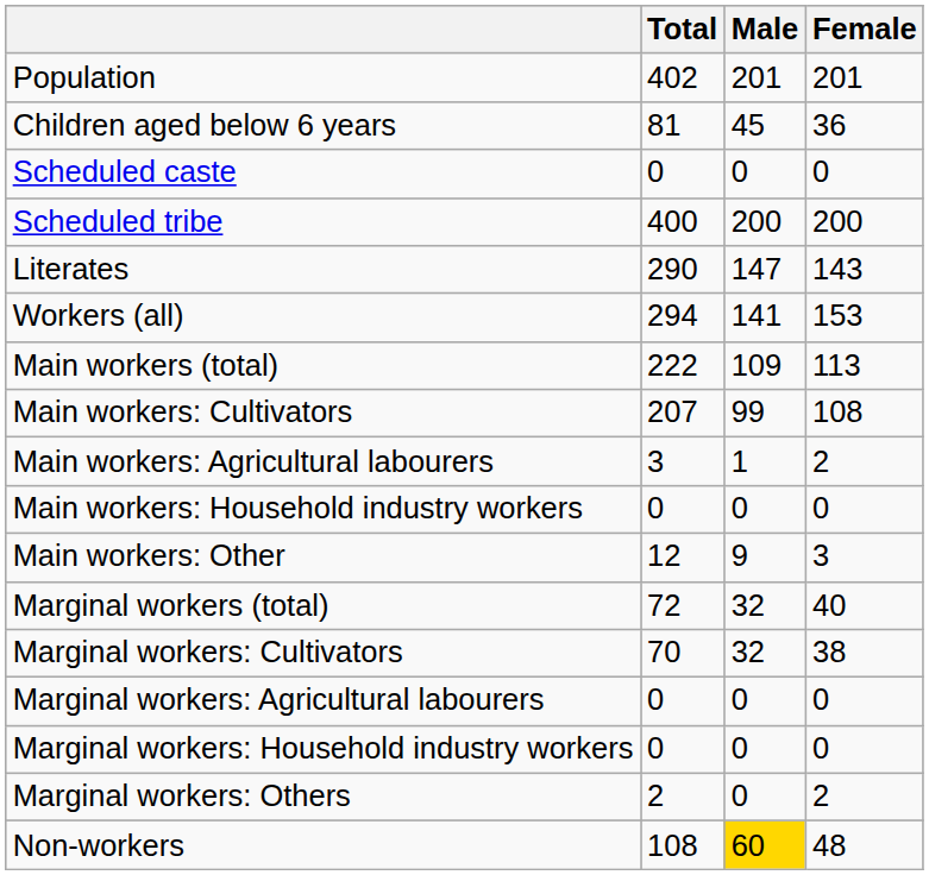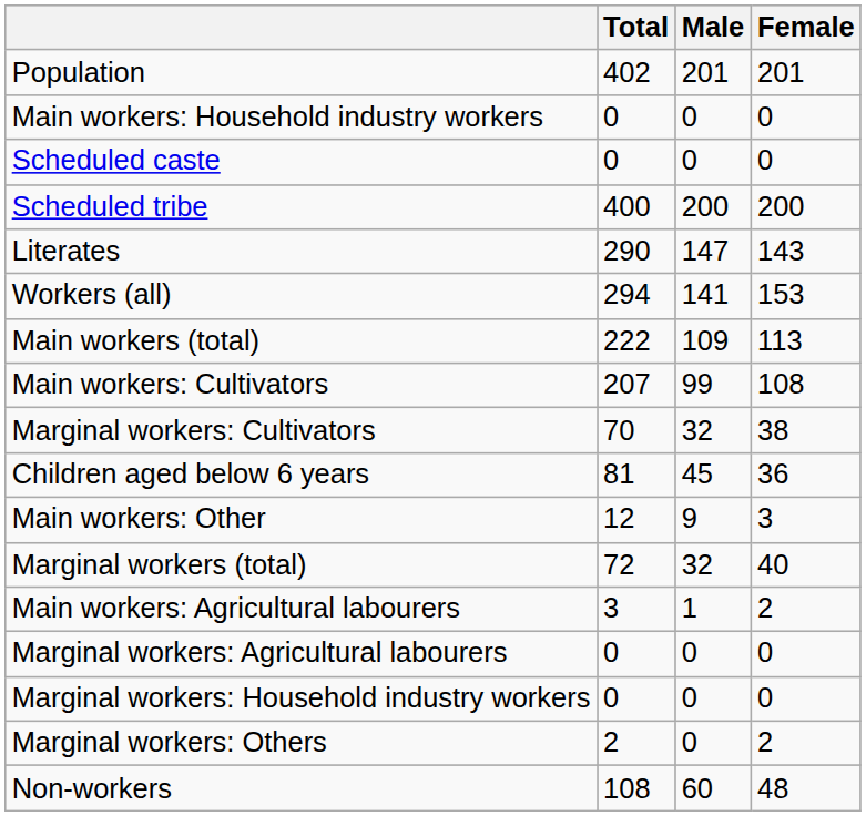rows swapped: Children aged below 6 years <-> Main workers: Household industry workers
rows swapped: Main workers: Agricultural labourers <-> Marginal workers: Cultivators
Non-workers | Male: gold background -> no background
